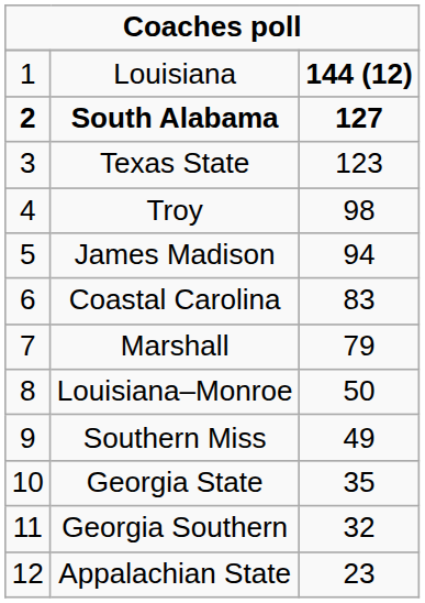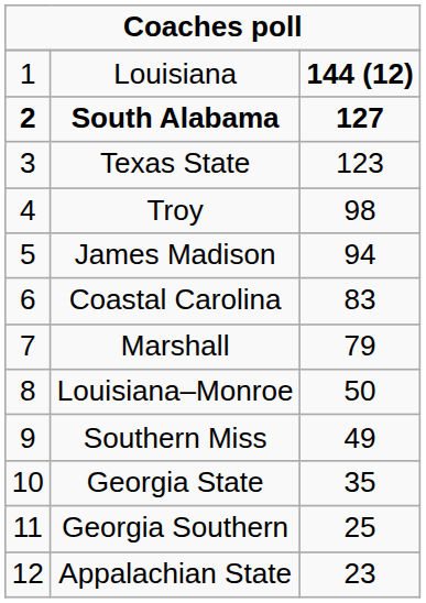Georgia Southern | column 3: 32 -> 25
